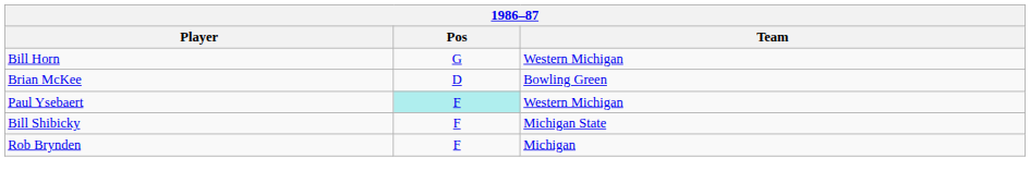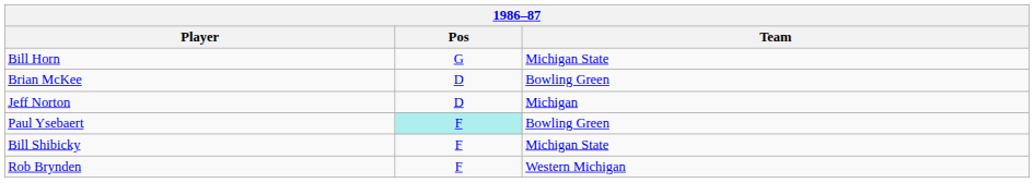Bill Horn | Team: Western Michigan -> Michigan State
+ row: Jeff Norton | D | Michigan
Paul Ysebaert | Team: Western Michigan -> Bowling Green
Rob Brynden | Team: Michigan -> Western Michigan
